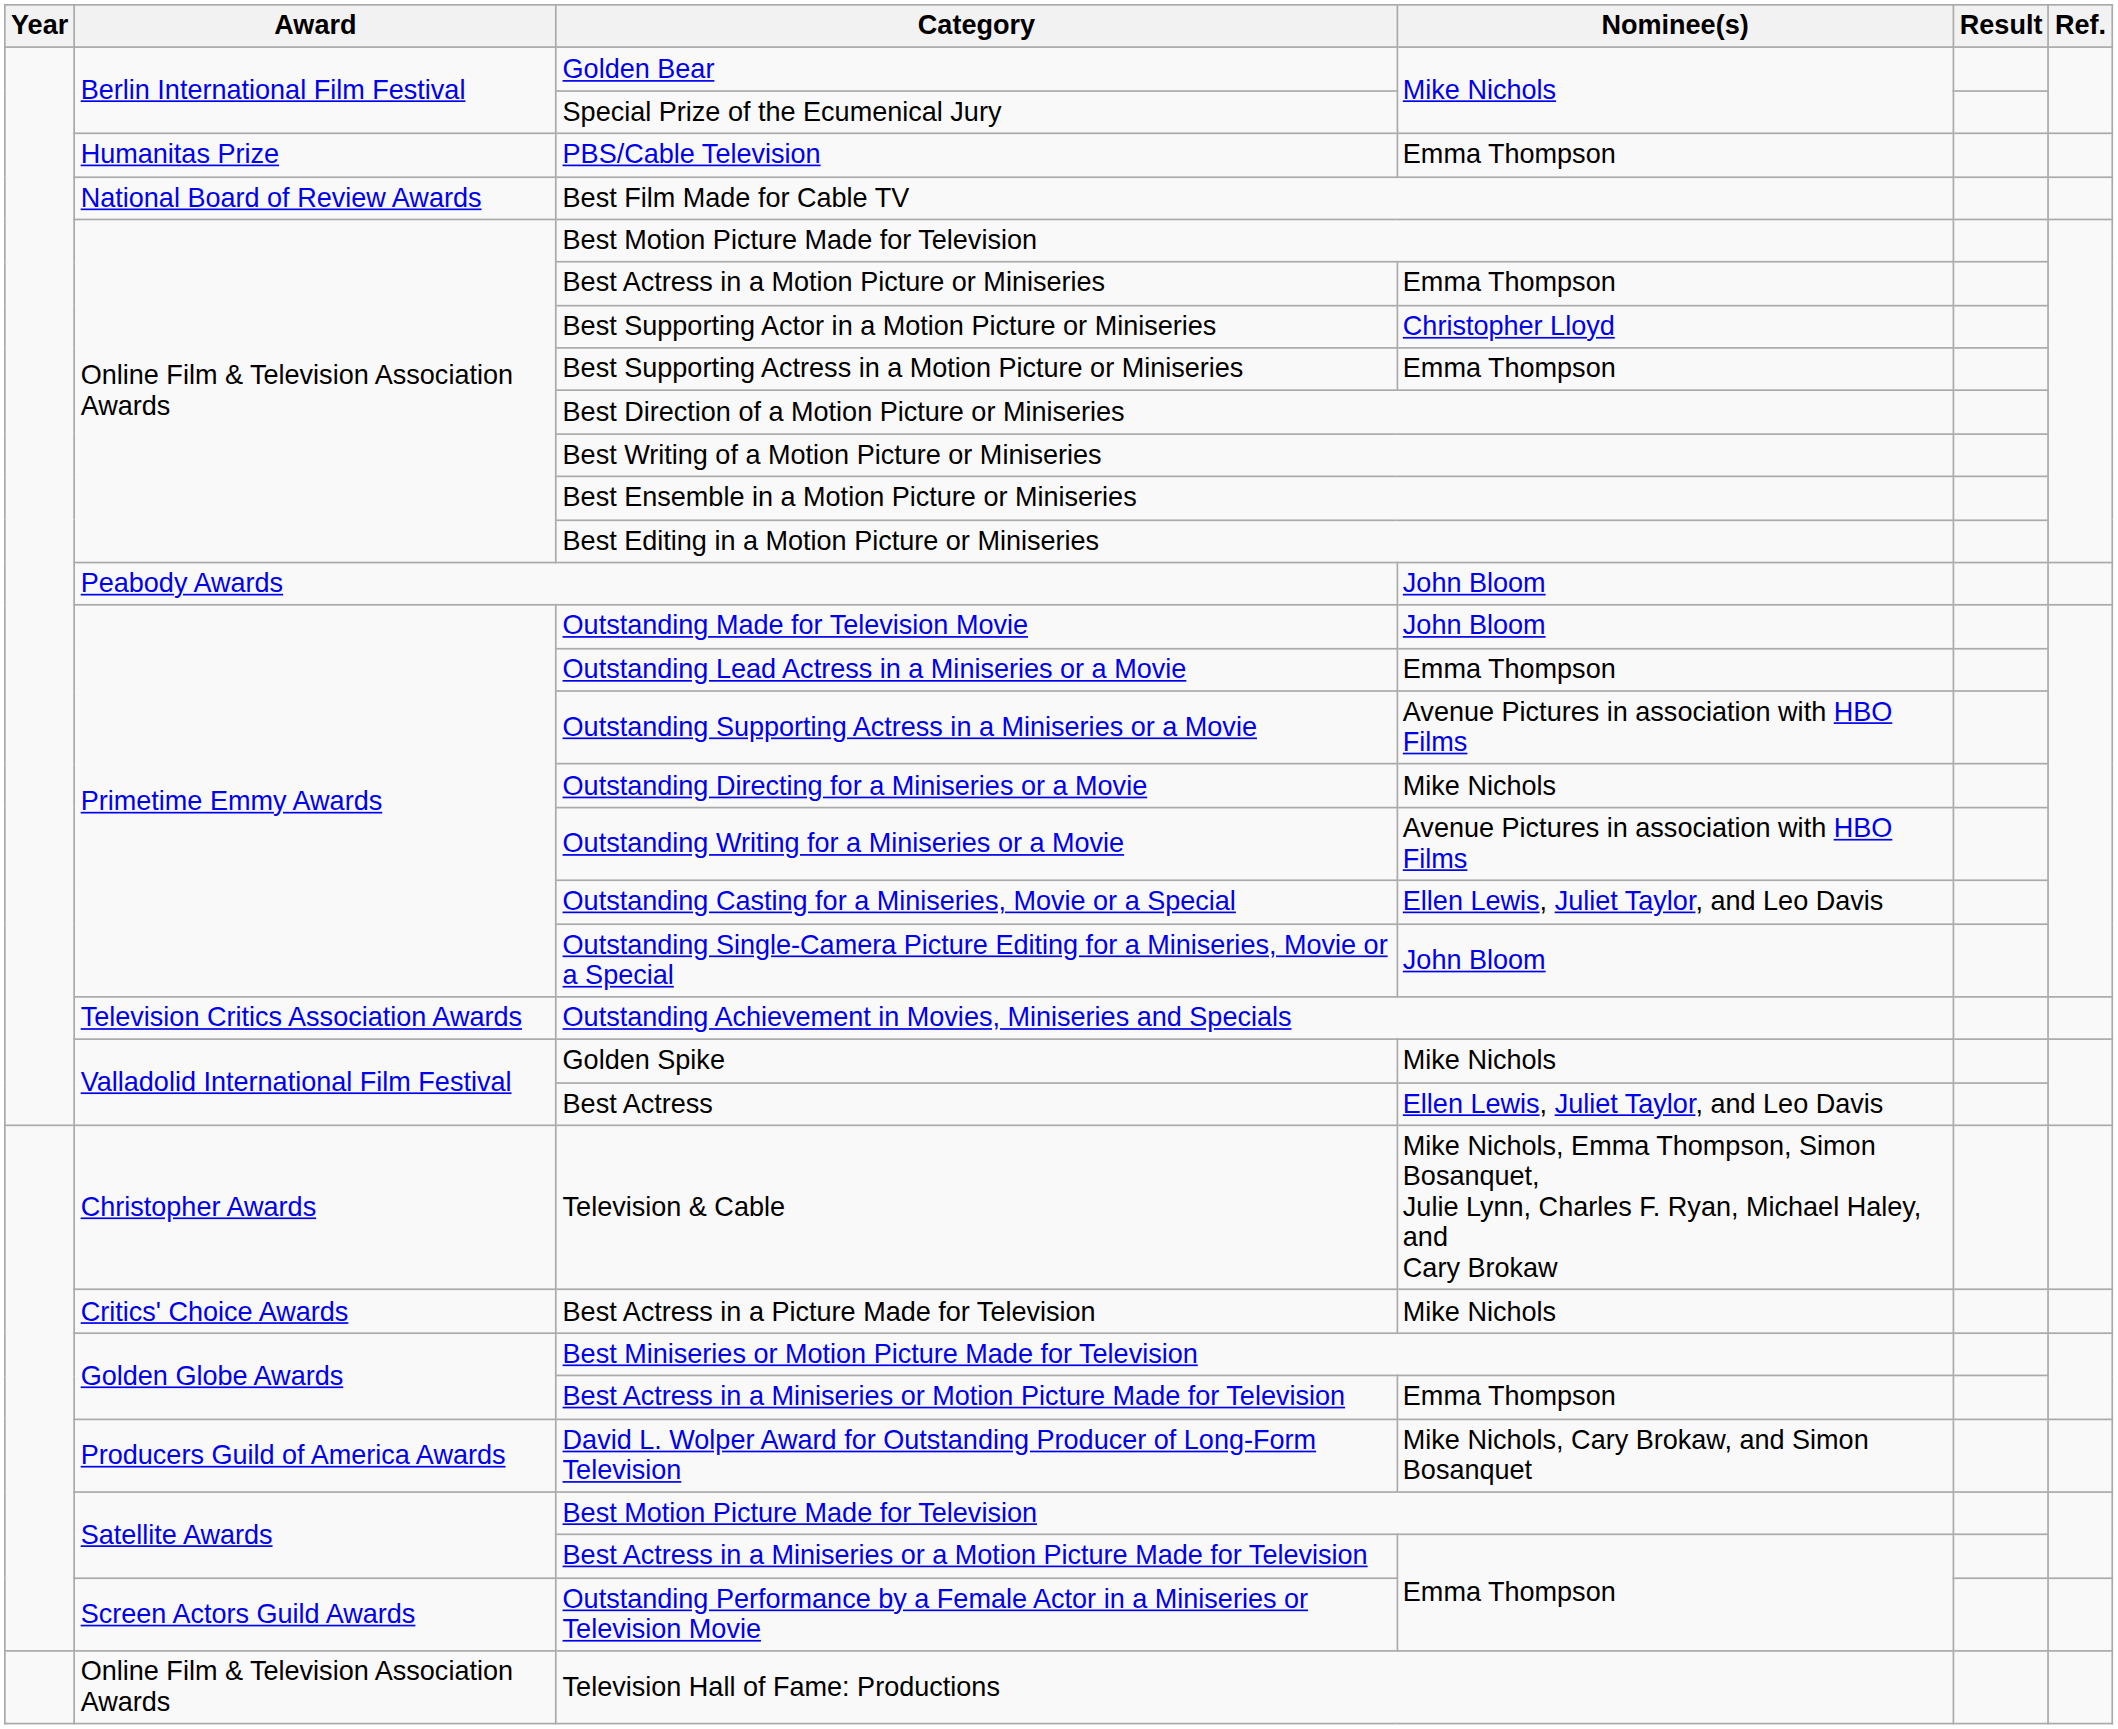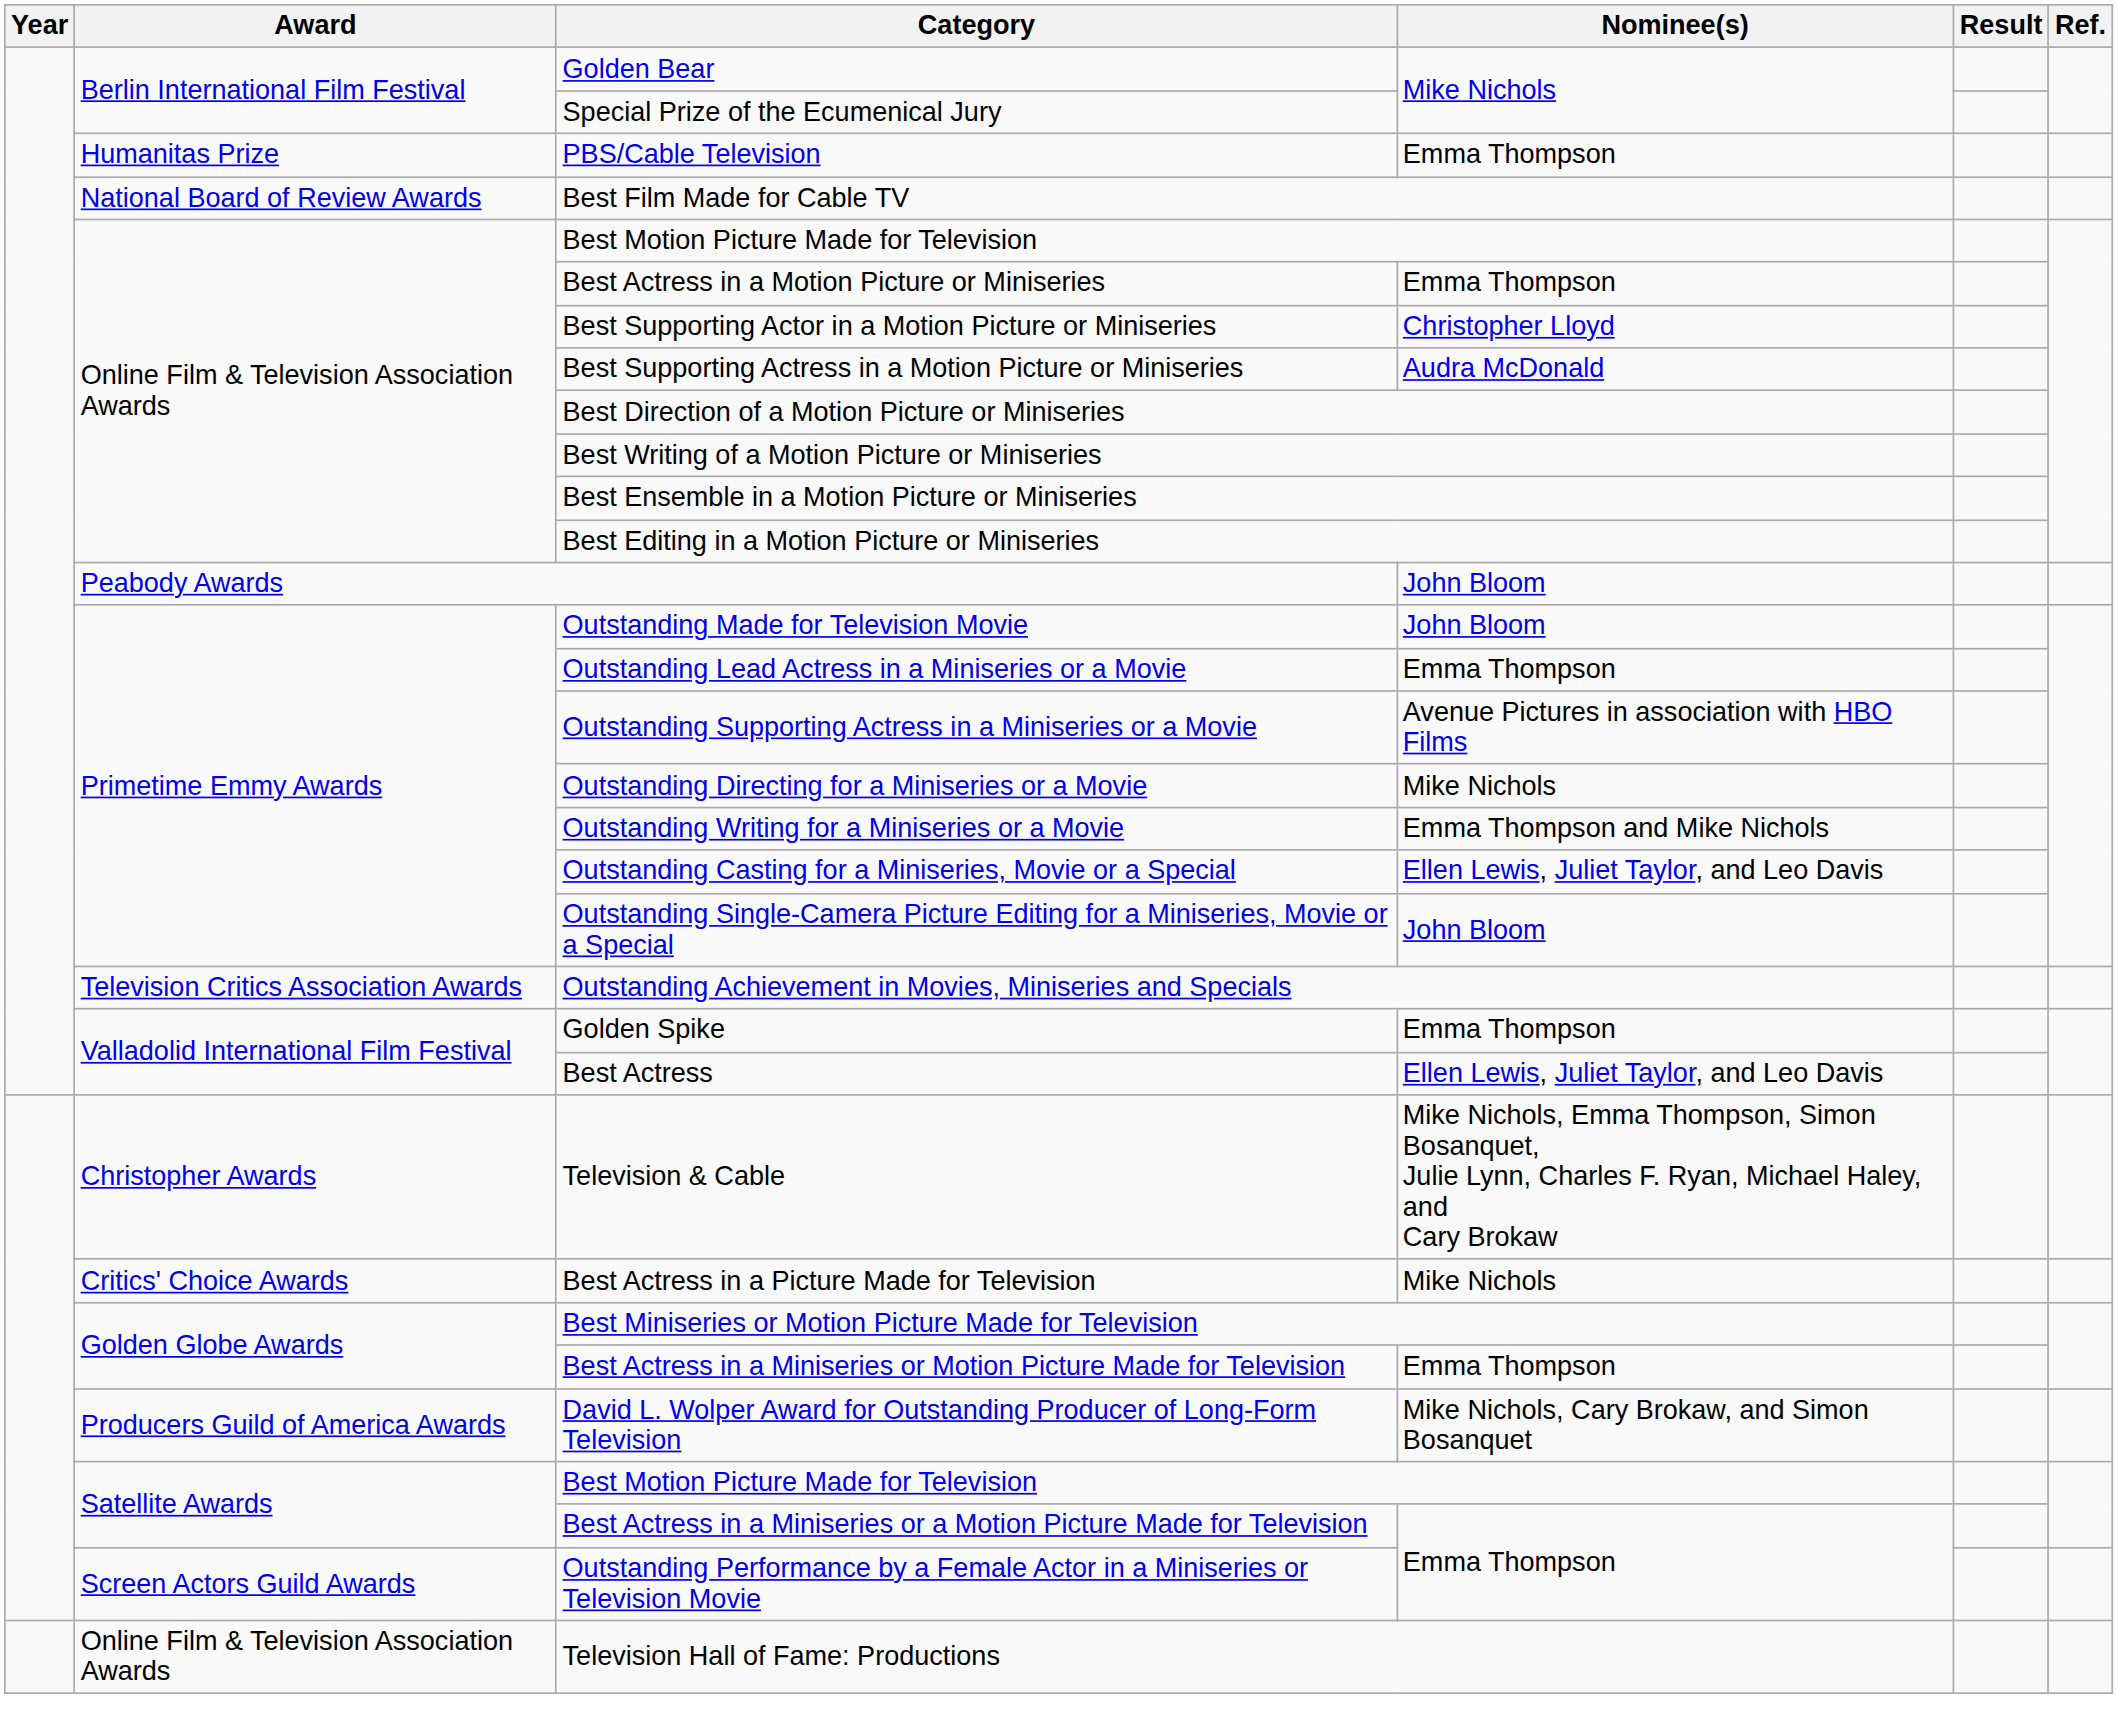Best Supporting Actress in a Motion Picture or Miniseries | Nominee(s): Emma Thompson -> Audra McDonald
Outstanding Writing for a Miniseries or a Movie | Nominee(s): Avenue Pictures in association with HBO Films -> Emma Thompson and Mike Nichols
Golden Spike | Nominee(s): Mike Nichols -> Emma Thompson
